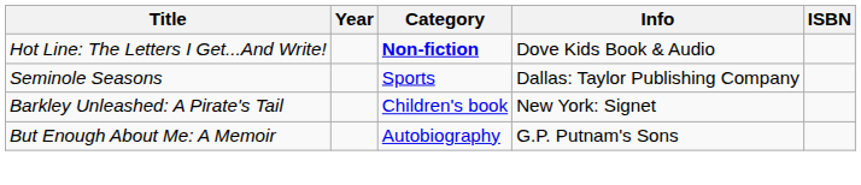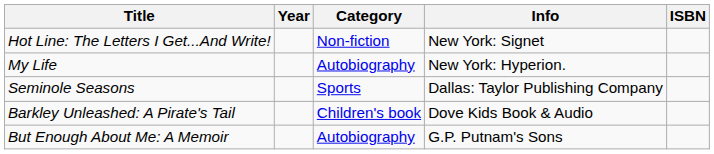Hot Line: The Letters I Get...And Write! | Category: bold -> normal
Hot Line: The Letters I Get...And Write! | Info: Dove Kids Book & Audio -> New York: Signet
+ row: My Life | Autobiography | New York: Hyperion.
Barkley Unleashed: A Pirate's Tail | Info: New York: Signet -> Dove Kids Book & Audio
